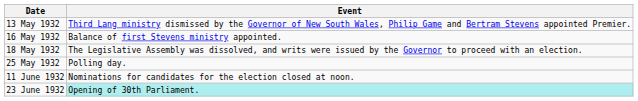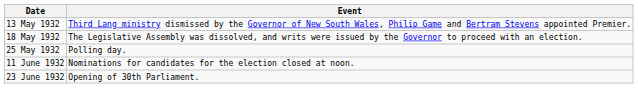- row: 16 May 1932 | Balance of first Stevens ministry appointed.
23 June 1932 | Event: paleturquoise background -> no background
